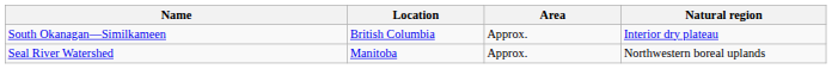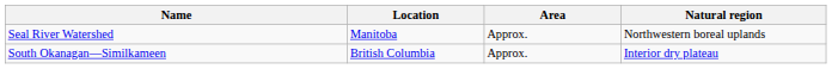rows swapped: Seal River Watershed <-> South Okanagan—Similkameen
